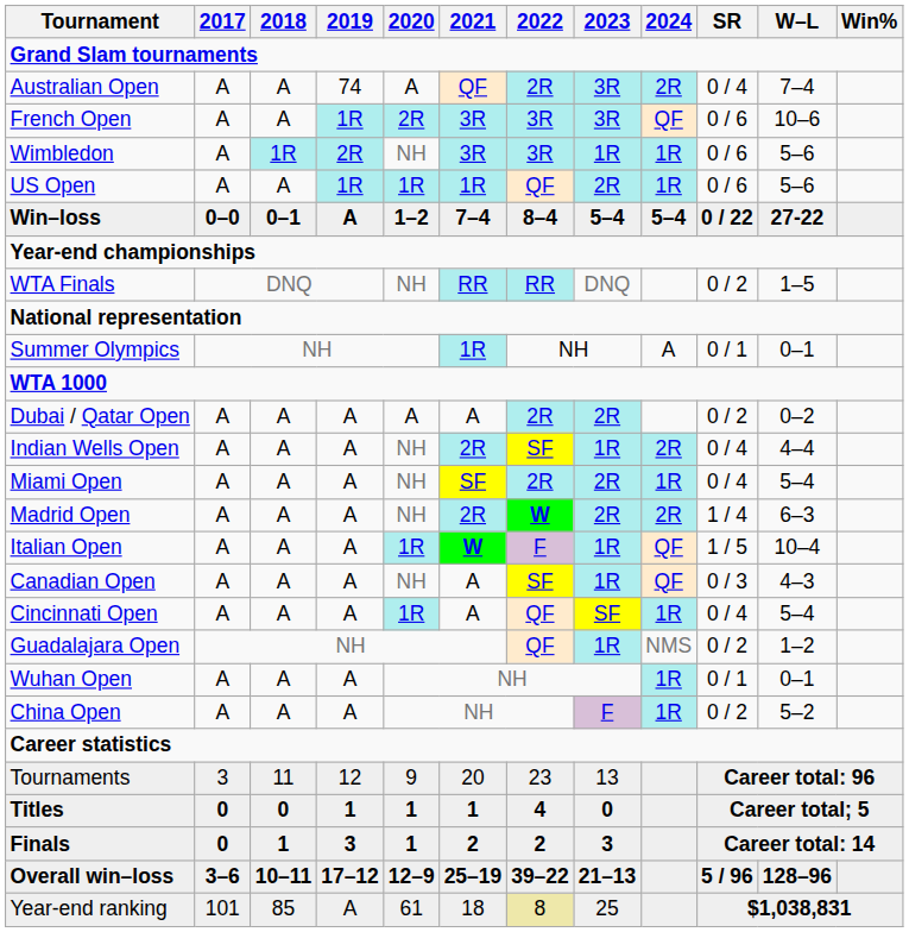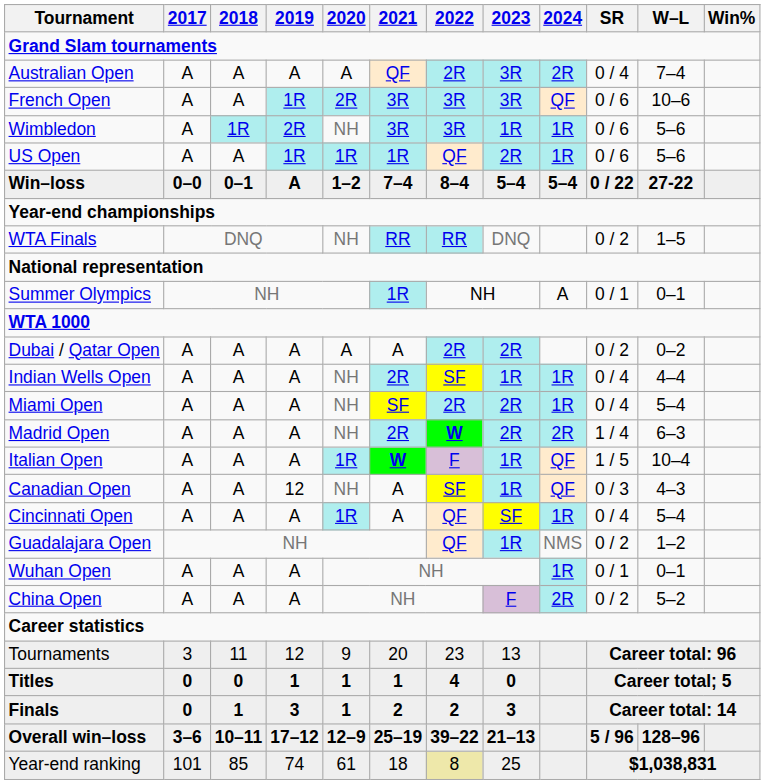Australian Open | 2019: 74 -> A
Indian Wells Open | 2024: 2R -> 1R
Canadian Open | 2019: A -> 12
China Open | 2024: 1R -> 2R
Year-end ranking | 2019: A -> 74
